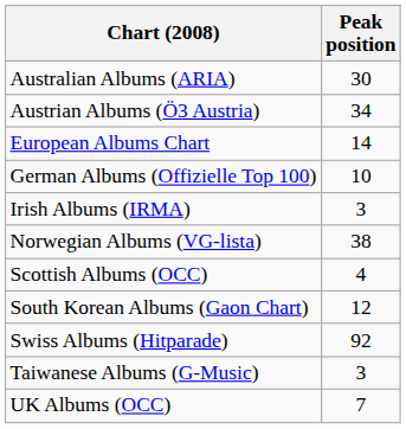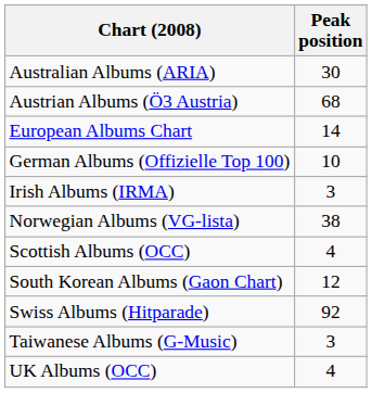Austrian Albums (Ö3 Austria) | Peak position: 34 -> 68
UK Albums (OCC) | Peak position: 7 -> 4
